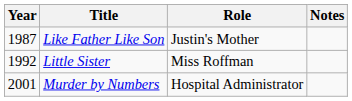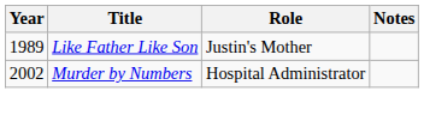Like Father Like Son | Year: 1987 -> 1989
- row: 1992 | Little Sister | Miss Roffman
Murder by Numbers | Year: 2001 -> 2002
